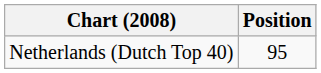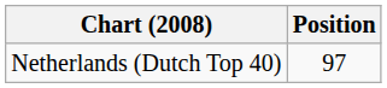Netherlands (Dutch Top 40) | Position: 95 -> 97
